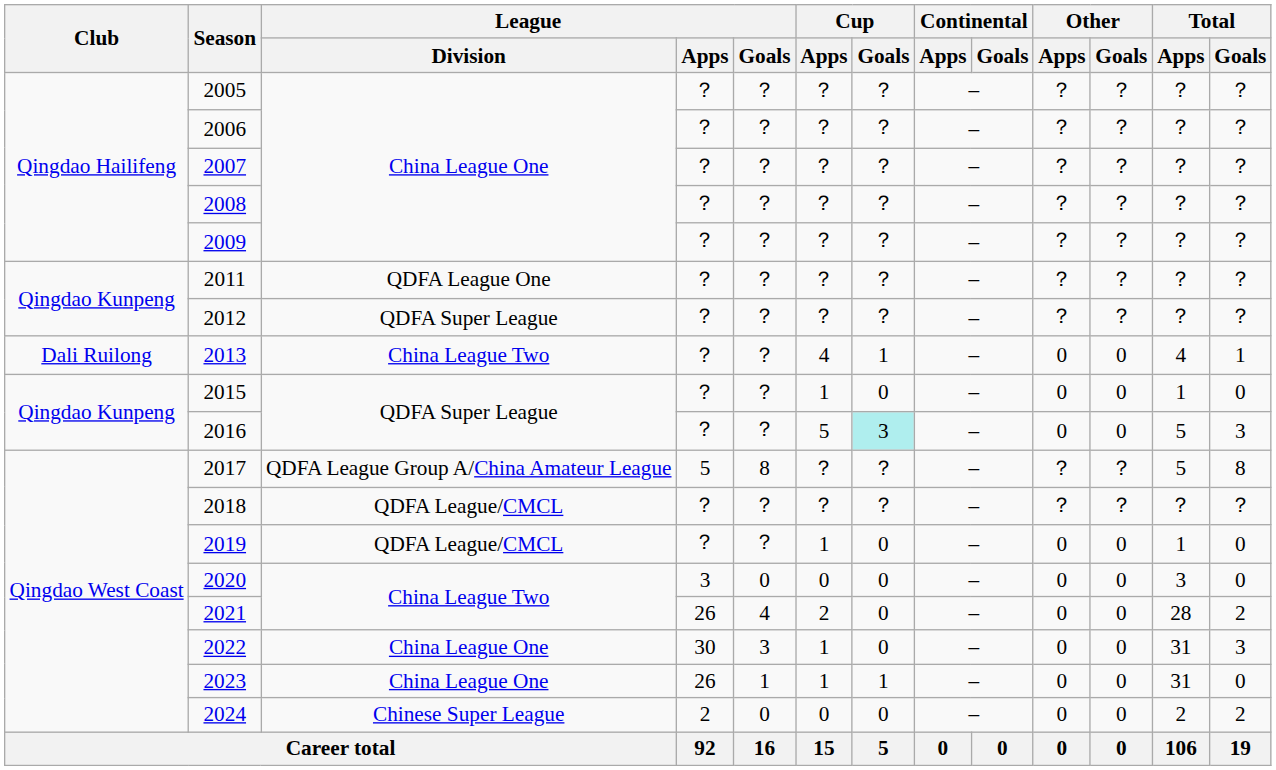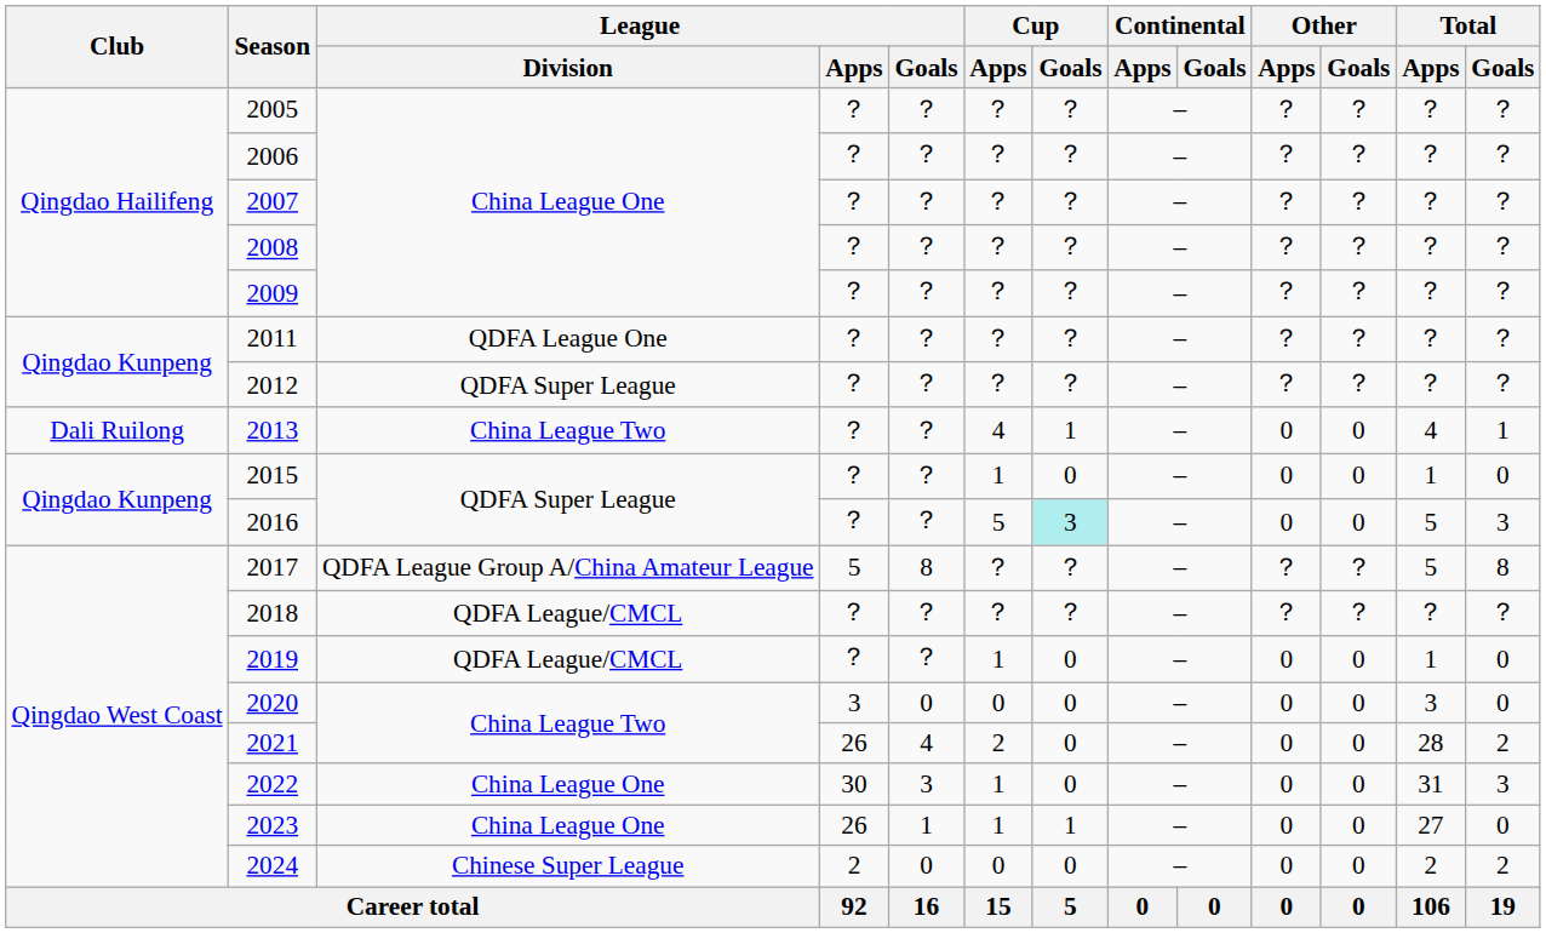2023 | Total / Apps: 31 -> 27
